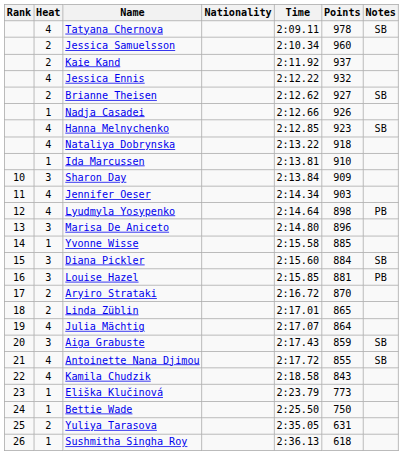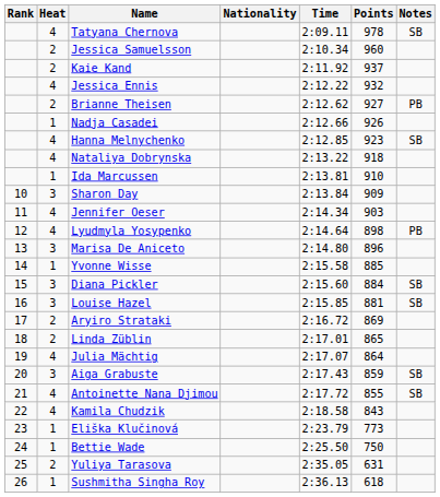Brianne Theisen | Notes: SB -> PB
Louise Hazel | Notes: PB -> SB
Aryiro Strataki | Points: 870 -> 869
